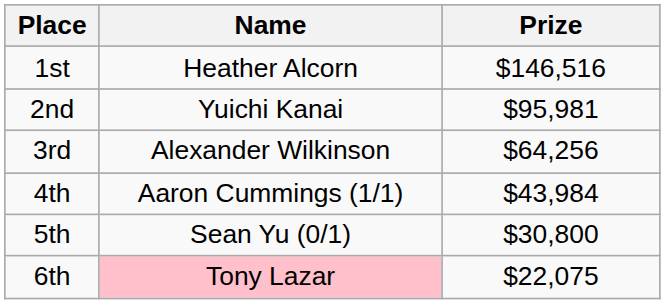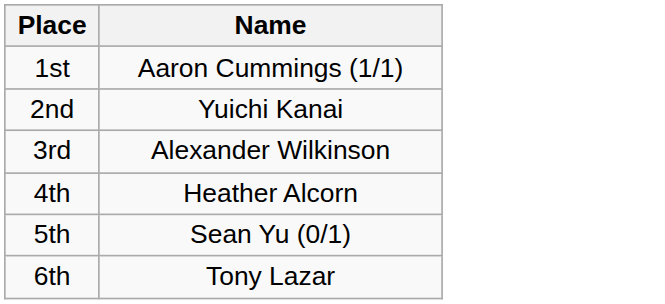- column: Prize | $146,516 | $95,981 | $64,256 | $43,984 | $30,800 | $22,075
1st | Name: Heather Alcorn -> Aaron Cummings (1/1)
4th | Name: Aaron Cummings (1/1) -> Heather Alcorn
6th | Name: pink background -> no background
